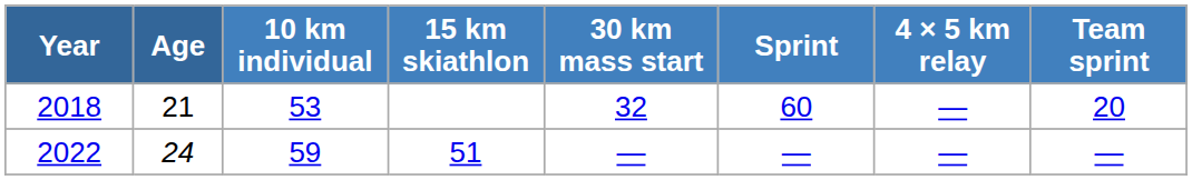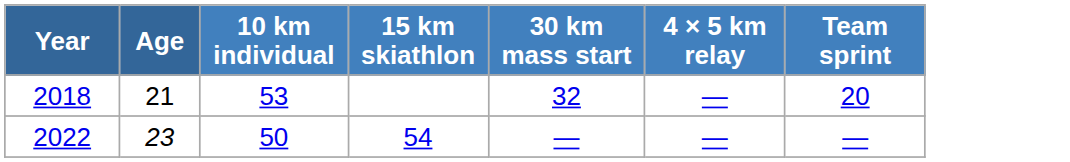- column: Sprint | 60 | —
2022 | Age: 24 -> 23
2022 | 10 km individual: 59 -> 50
2022 | 15 km skiathlon: 51 -> 54
